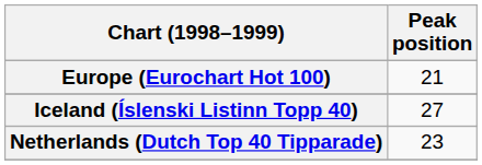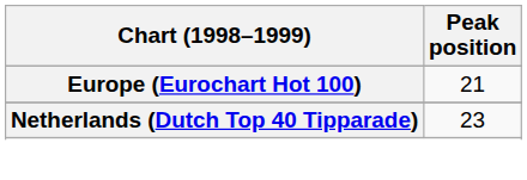- row: Iceland (Íslenski Listinn Topp 40) | 27
